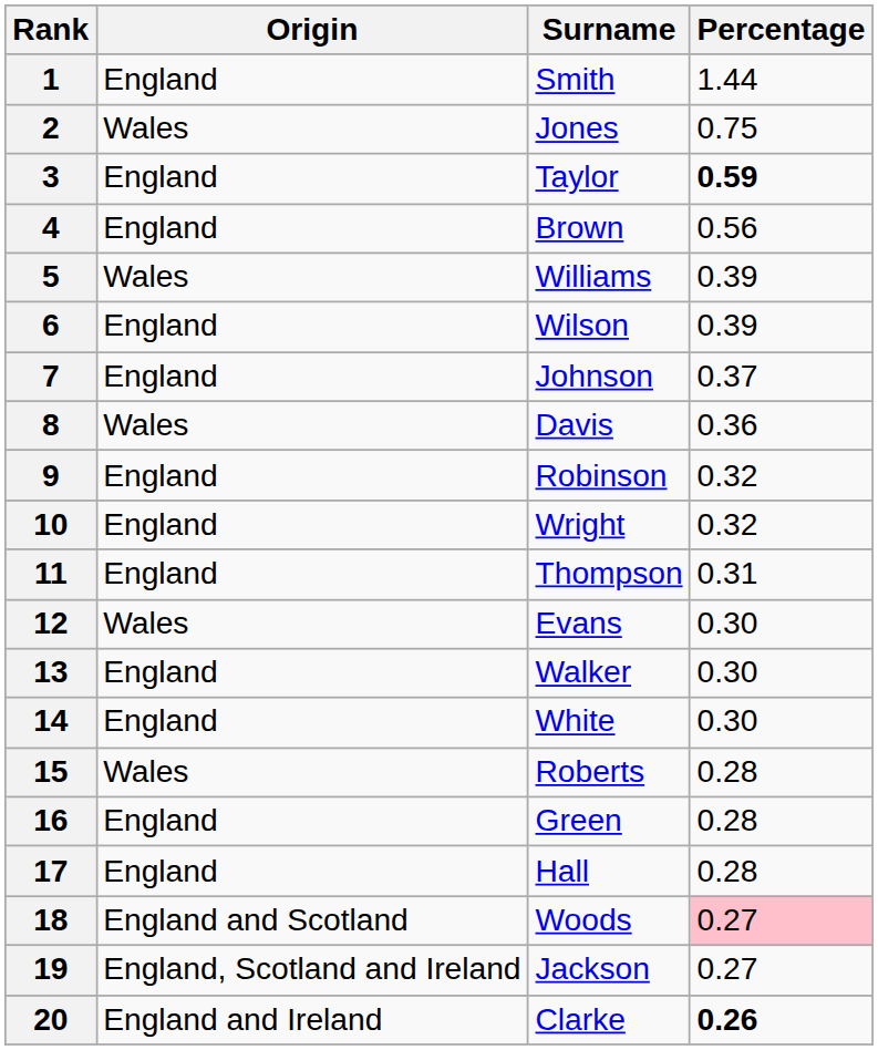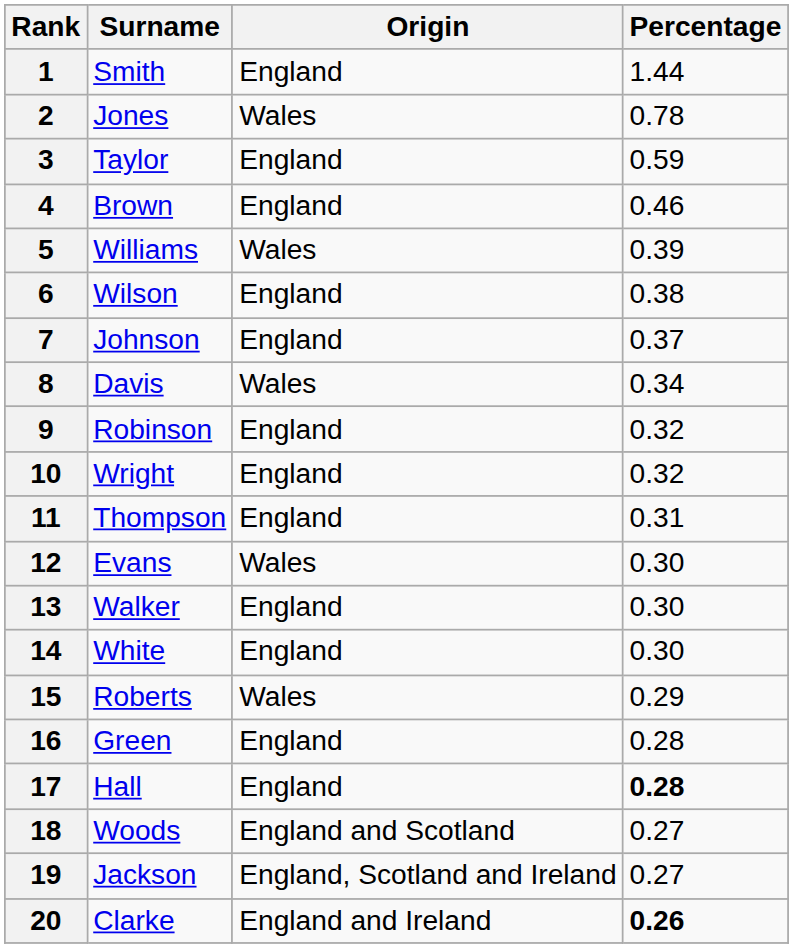columns swapped: Surname <-> Origin
2 | Percentage: 0.75 -> 0.78
3 | Percentage: bold -> normal
4 | Percentage: 0.56 -> 0.46
6 | Percentage: 0.39 -> 0.38
8 | Percentage: 0.36 -> 0.34
15 | Percentage: 0.28 -> 0.29
17 | Percentage: normal -> bold
18 | Percentage: pink background -> no background
